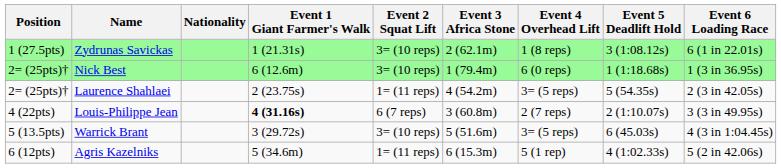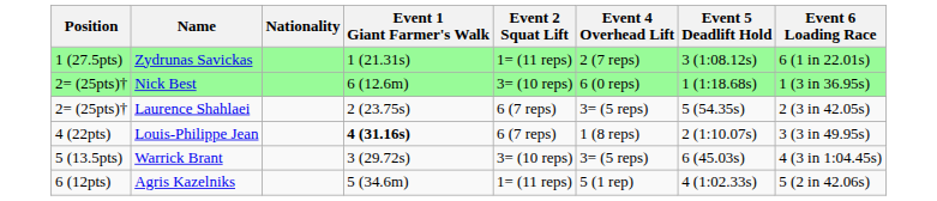- column: Event 3 Africa Stone | 2 (62.1m) | 1 (79.4m) | 4 (54.2m) | 3 (60.8m) | 5 (51.6m) | 6 (15.3m)
Zydrunas Savickas | Event 2 Squat Lift: 3= (10 reps) -> 1= (11 reps)
Zydrunas Savickas | Event 4 Overhead Lift: 1 (8 reps) -> 2 (7 reps)
Laurence Shahlaei | Event 2 Squat Lift: 1= (11 reps) -> 6 (7 reps)
Louis-Philippe Jean | Event 4 Overhead Lift: 2 (7 reps) -> 1 (8 reps)
